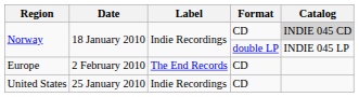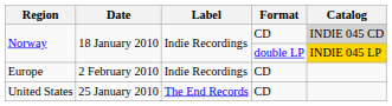Norway / double LP | Catalog: no background -> gold background
Europe | Label: The End Records -> Indie Recordings
United States | Label: Indie Recordings -> The End Records
